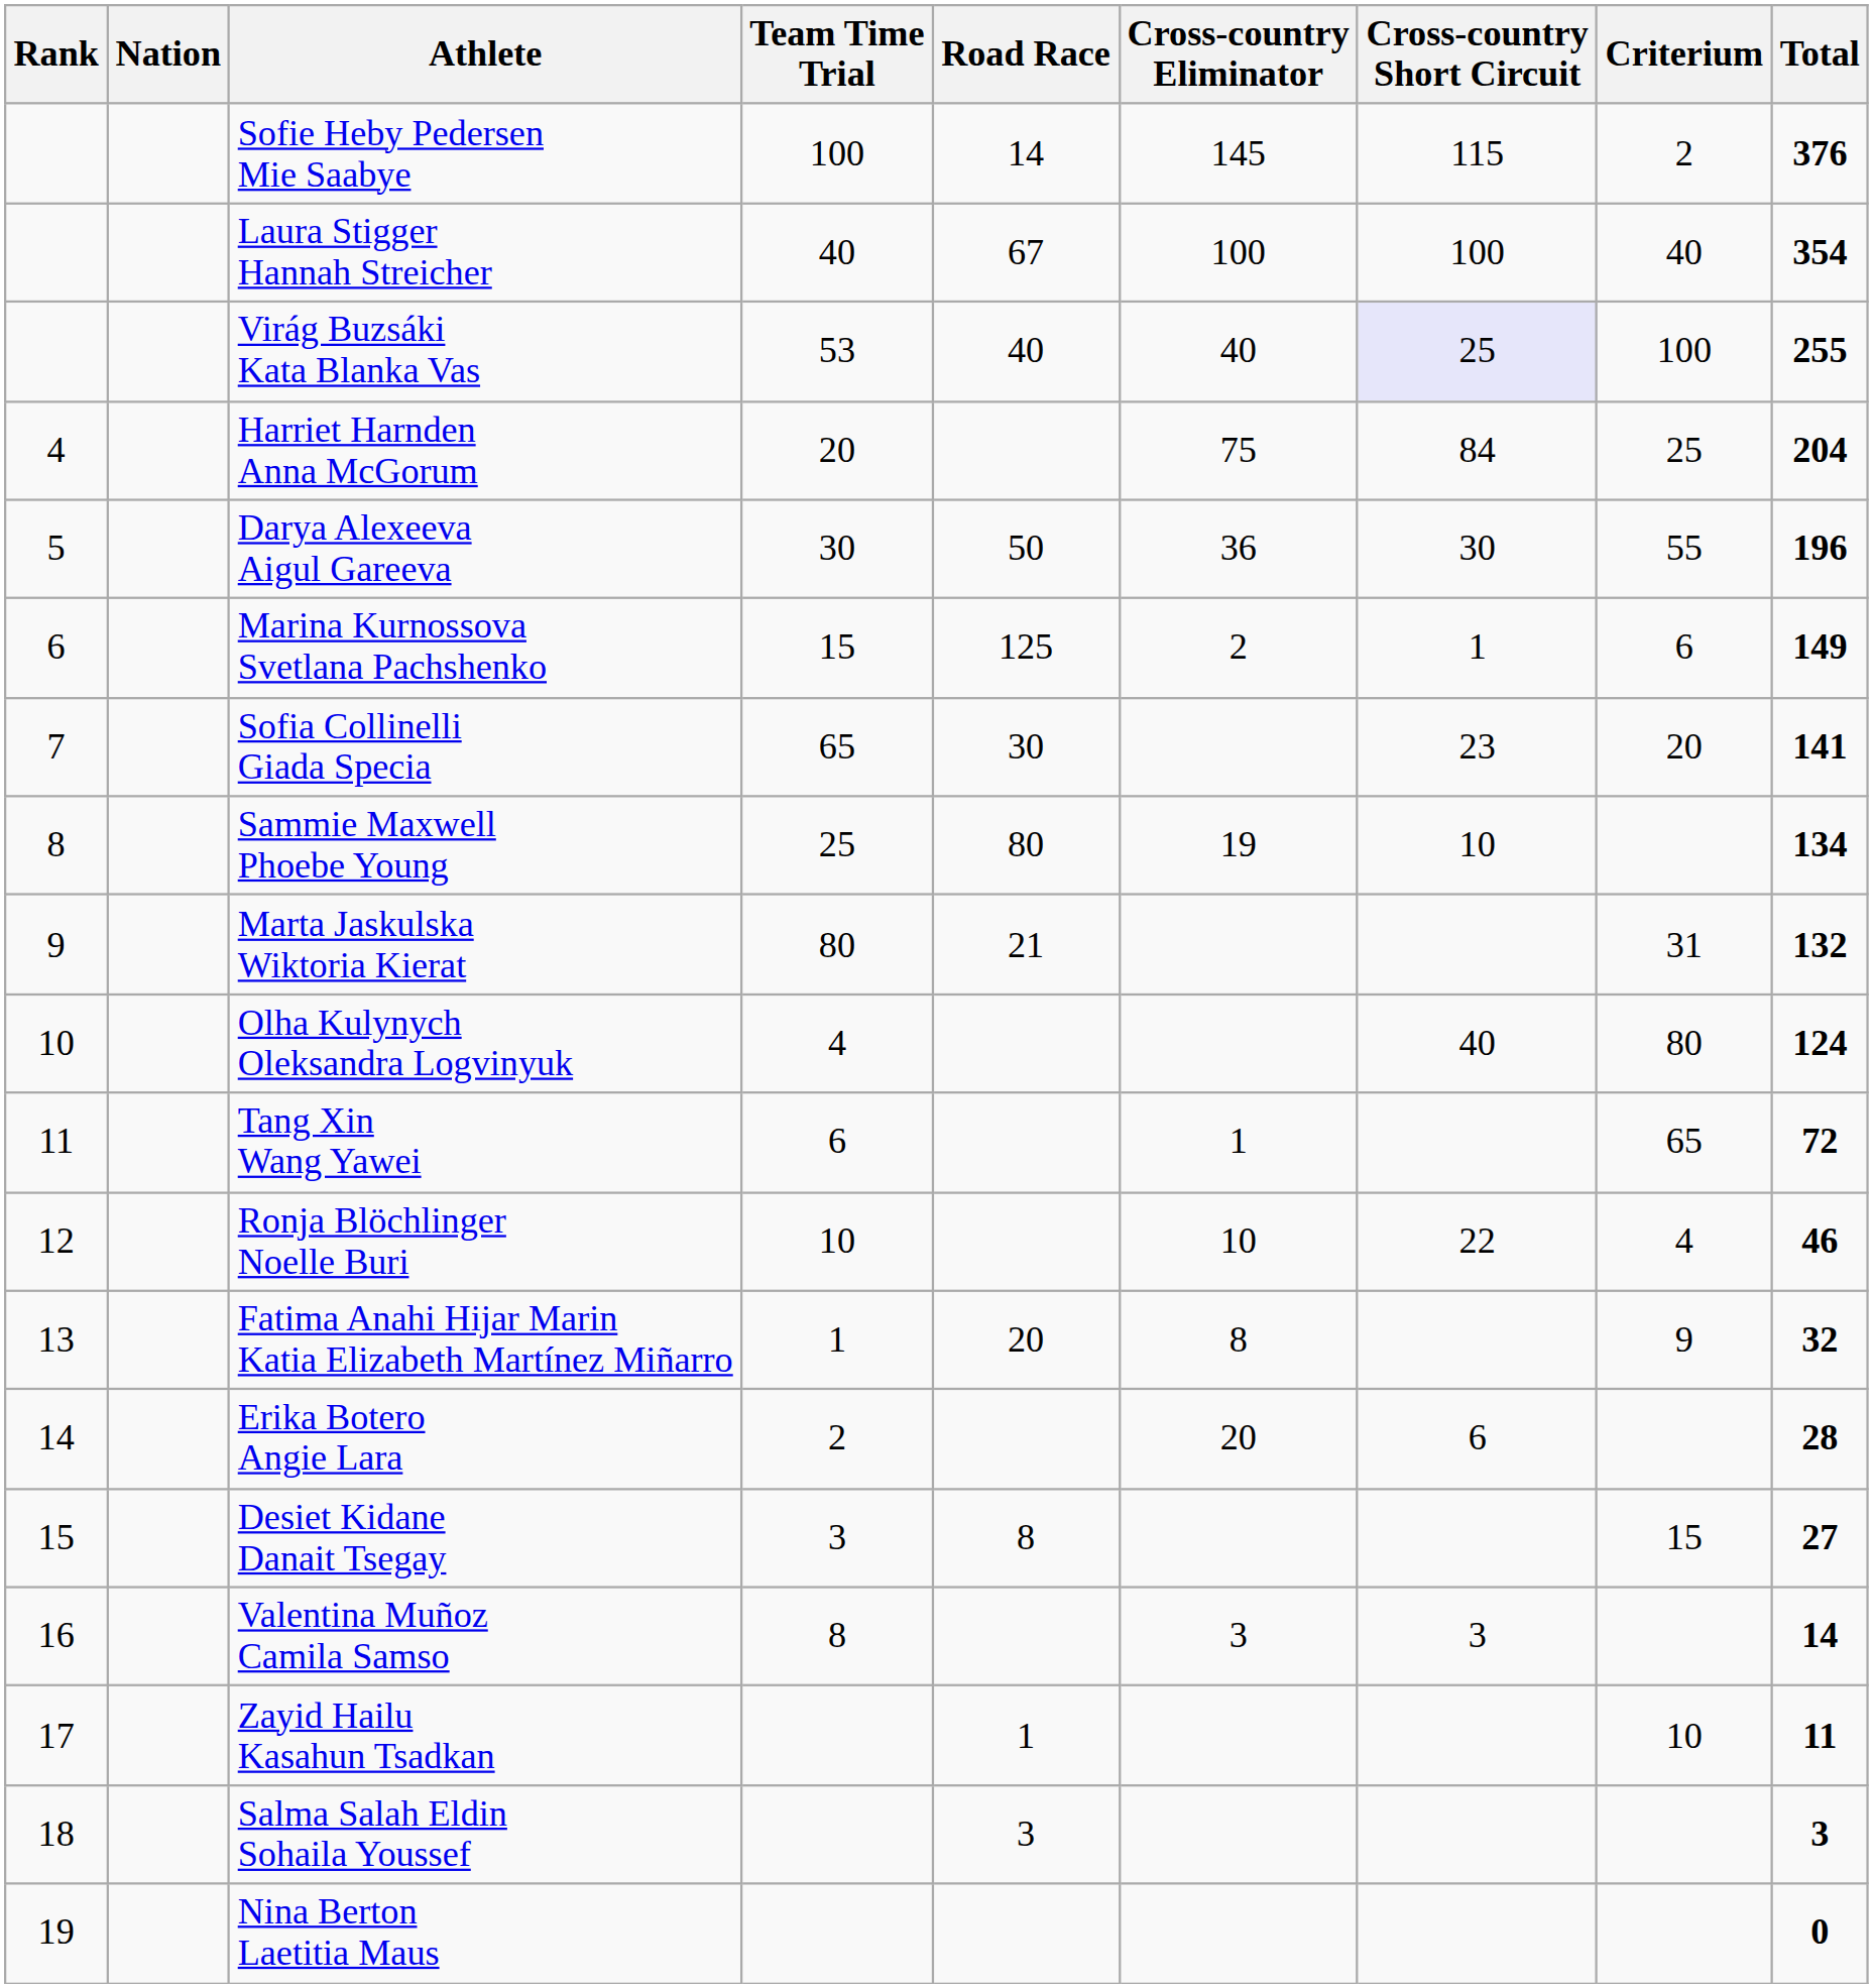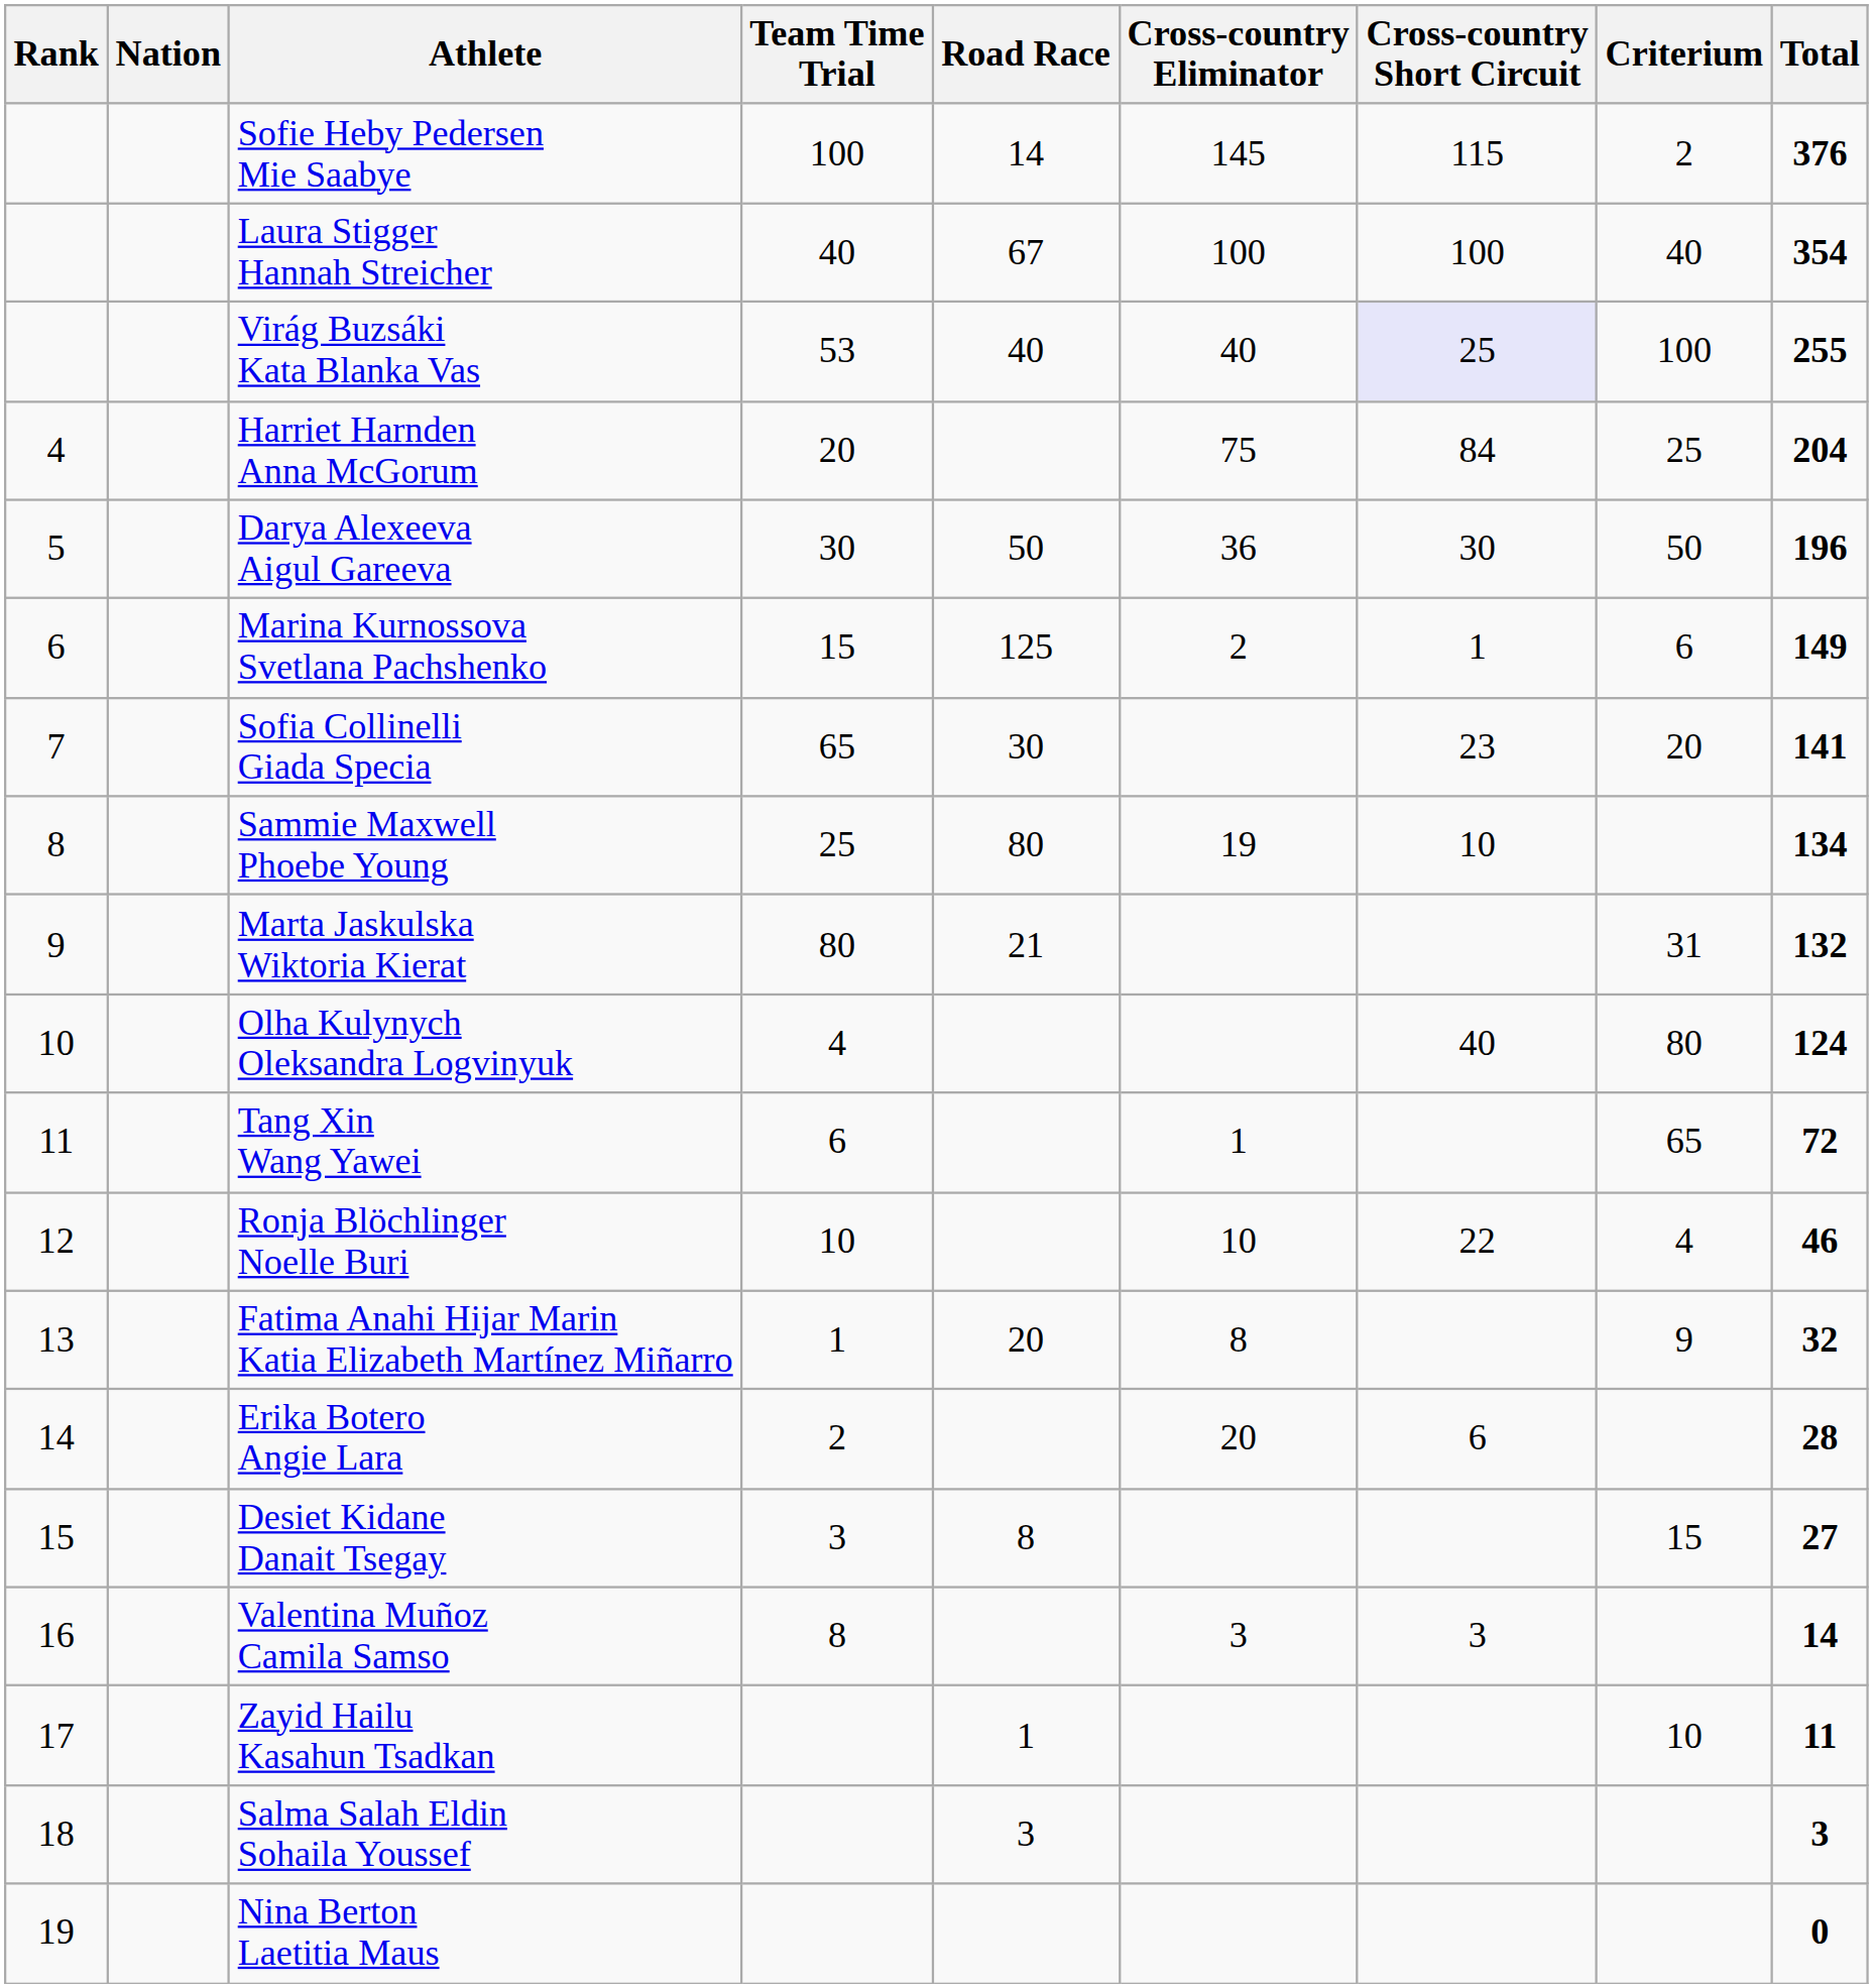Darya Alexeeva Aigul Gareeva | Criterium: 55 -> 50
